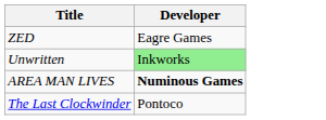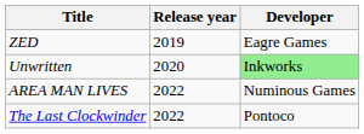+ column: Release year | 2019 | 2020 | 2022 | 2022
AREA MAN LIVES | Developer: bold -> normal
